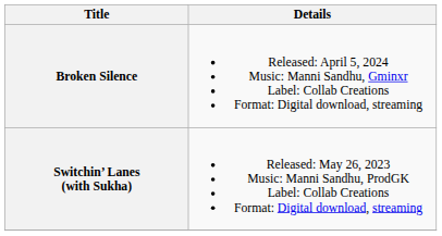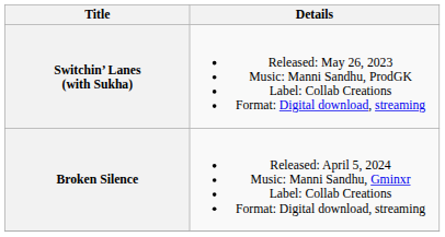rows swapped: Switchin’ Lanes (with Sukha) <-> Broken Silence
